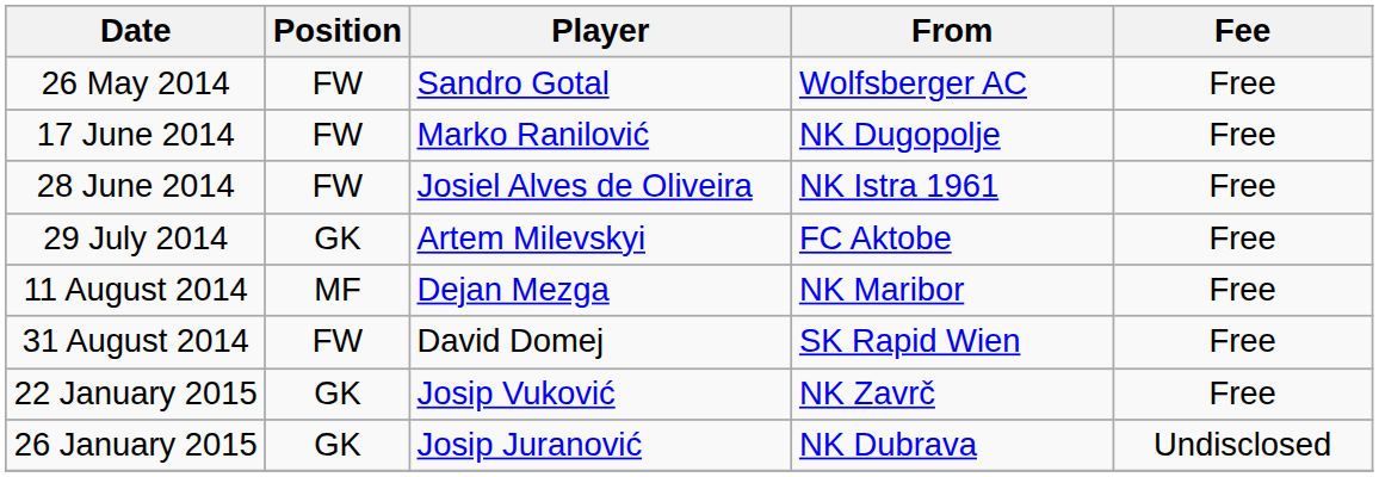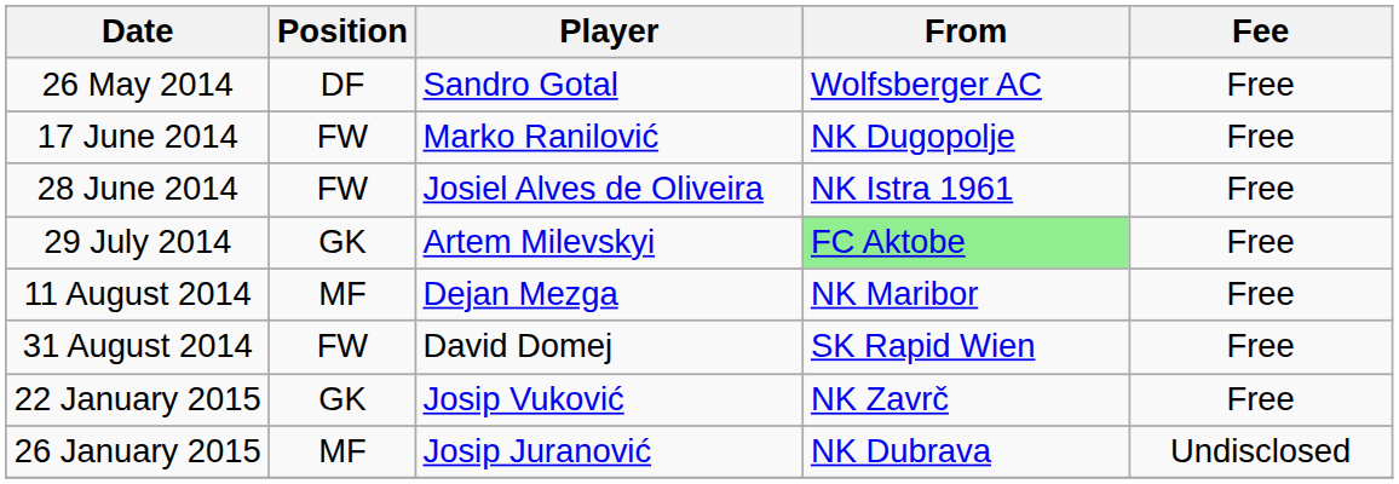26 May 2014 | Position: FW -> DF
29 July 2014 | From: no background -> lightgreen background
26 January 2015 | Position: GK -> MF
